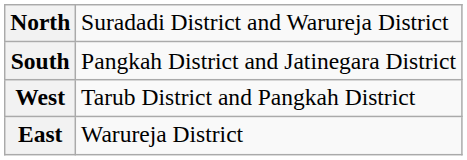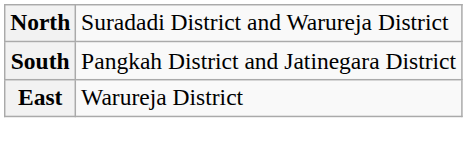- row: West | Tarub District and Pangkah District
